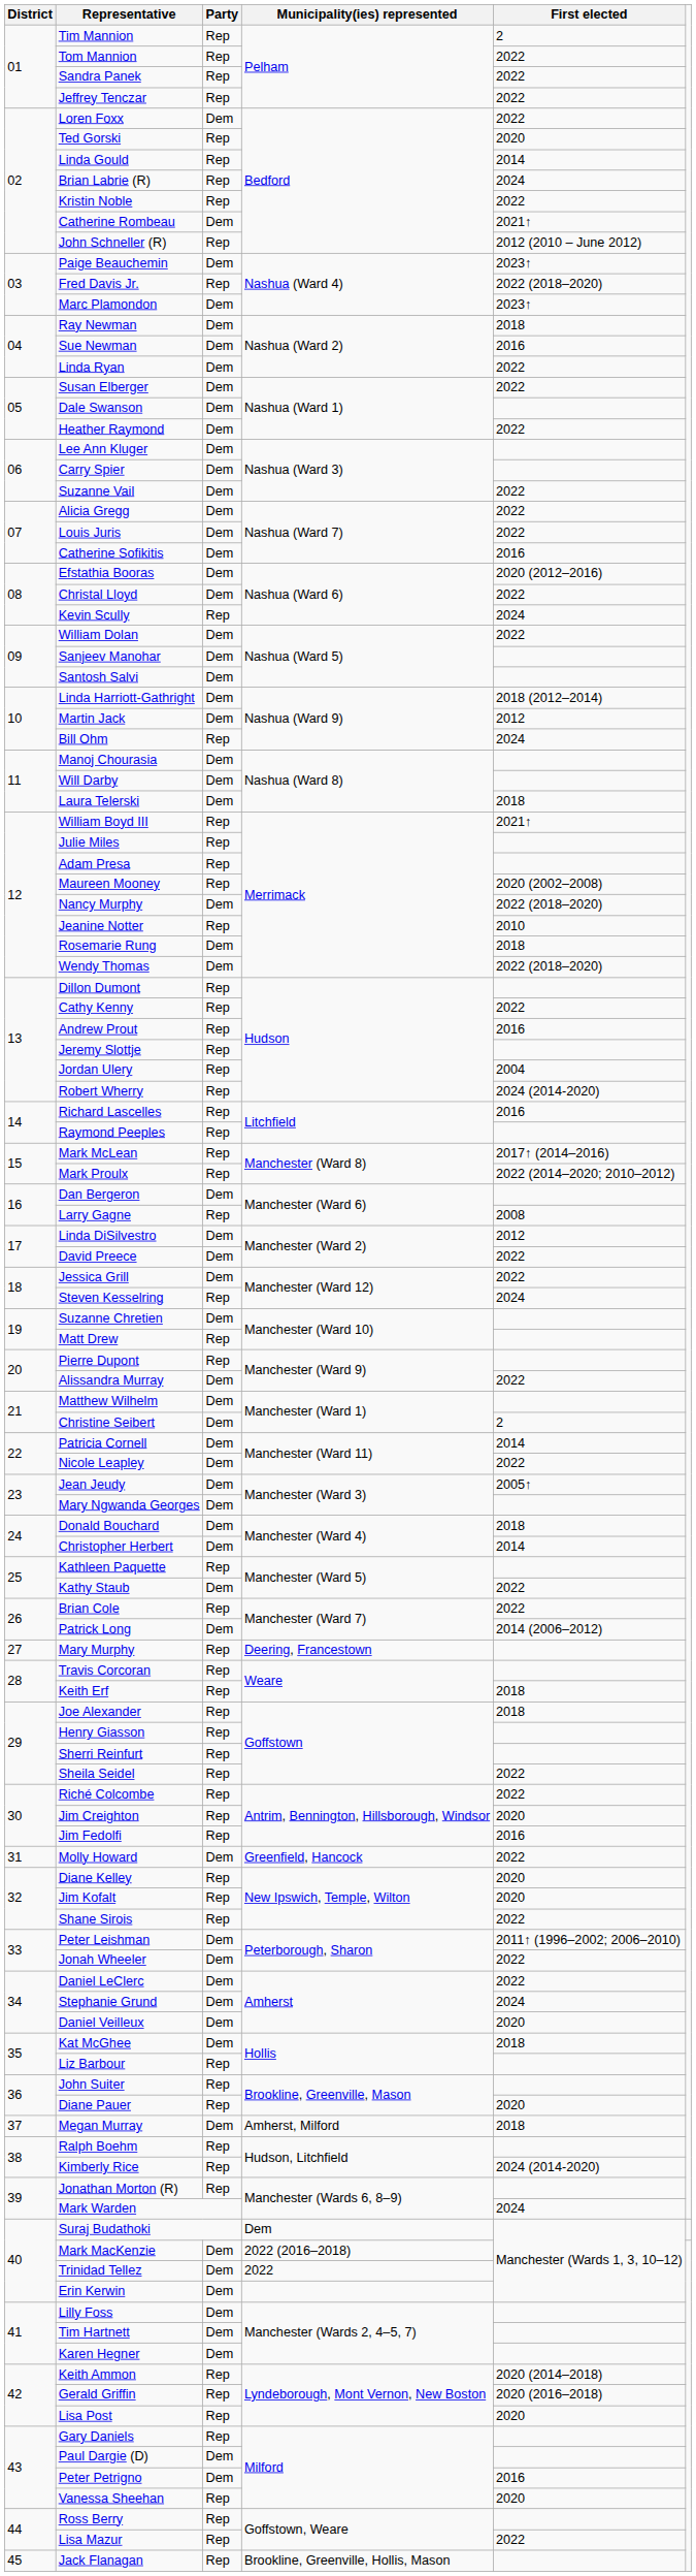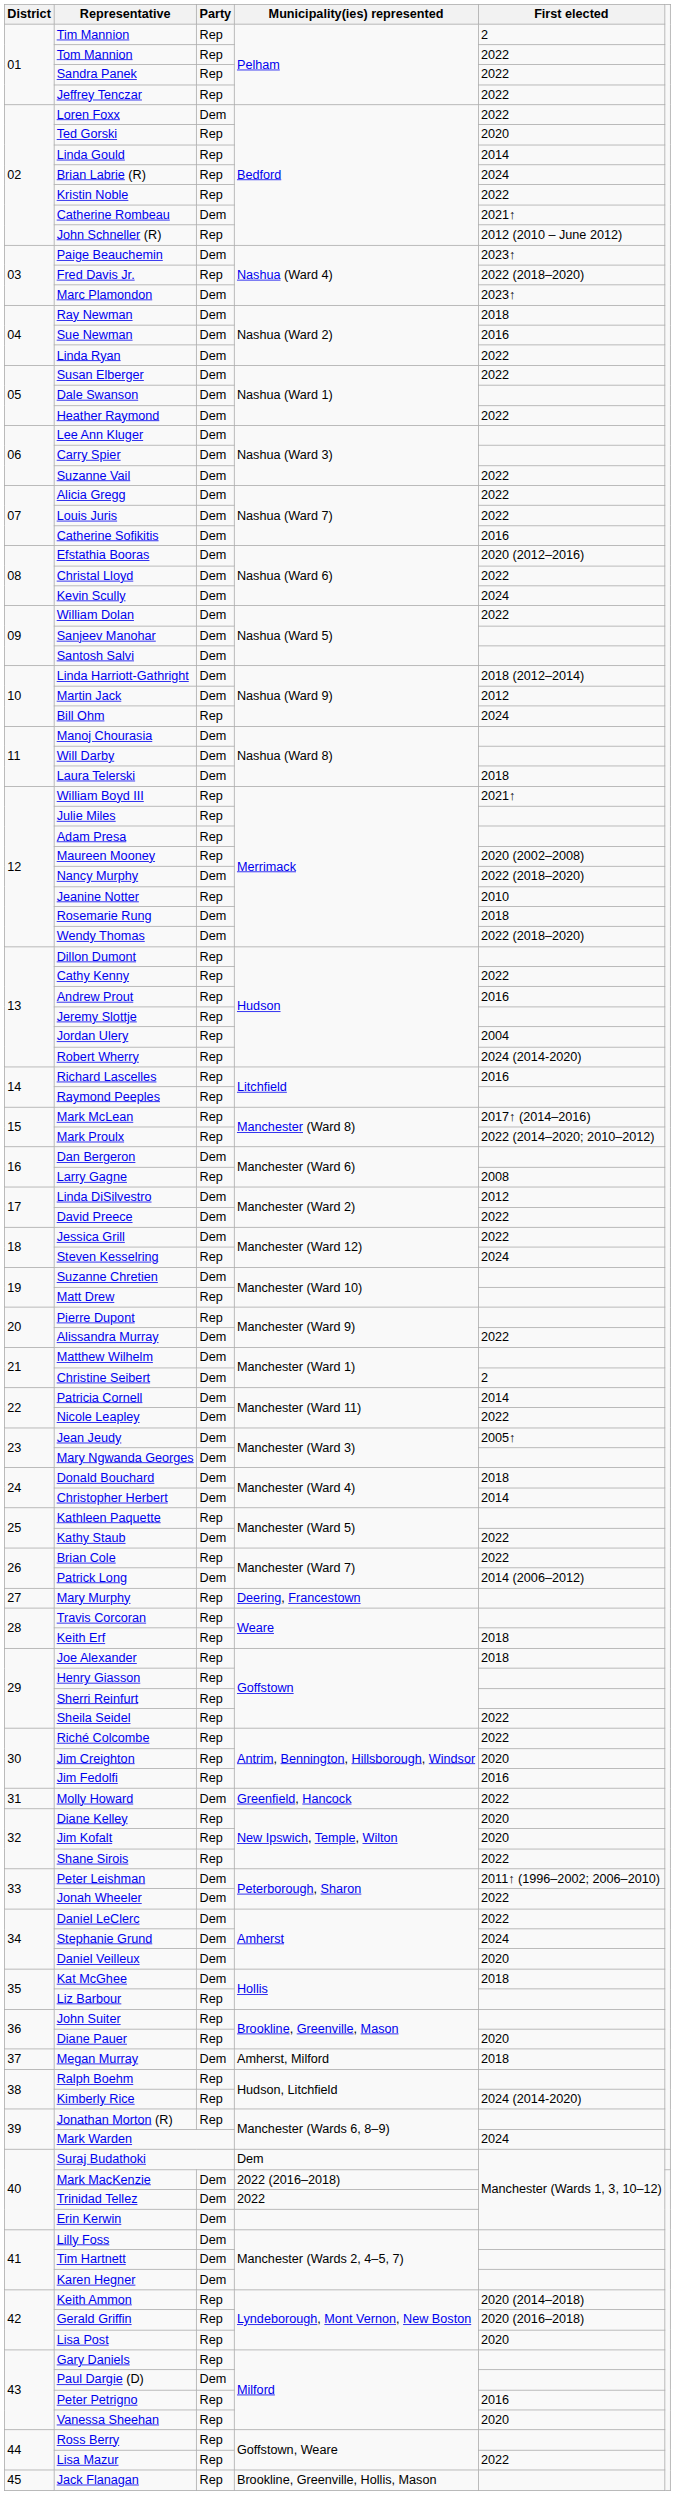Kevin Scully | Party: Rep -> Dem
Peter Petrigno | Party: Dem -> Rep
